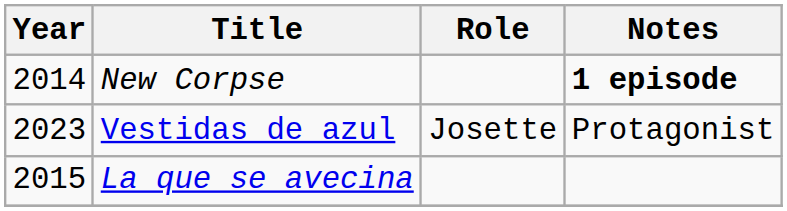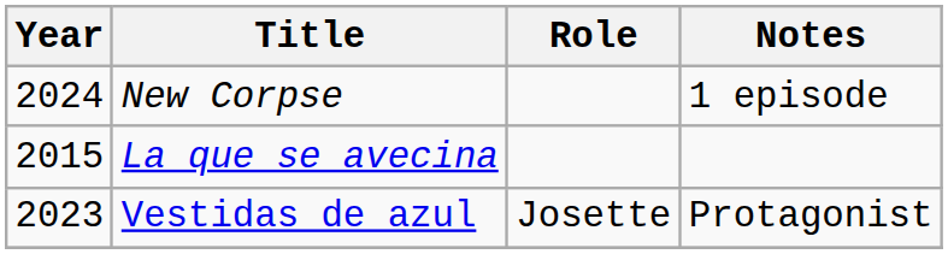New Corpse | Year: 2014 -> 2024
New Corpse | Notes: bold -> normal
rows swapped: La que se avecina <-> Vestidas de azul
